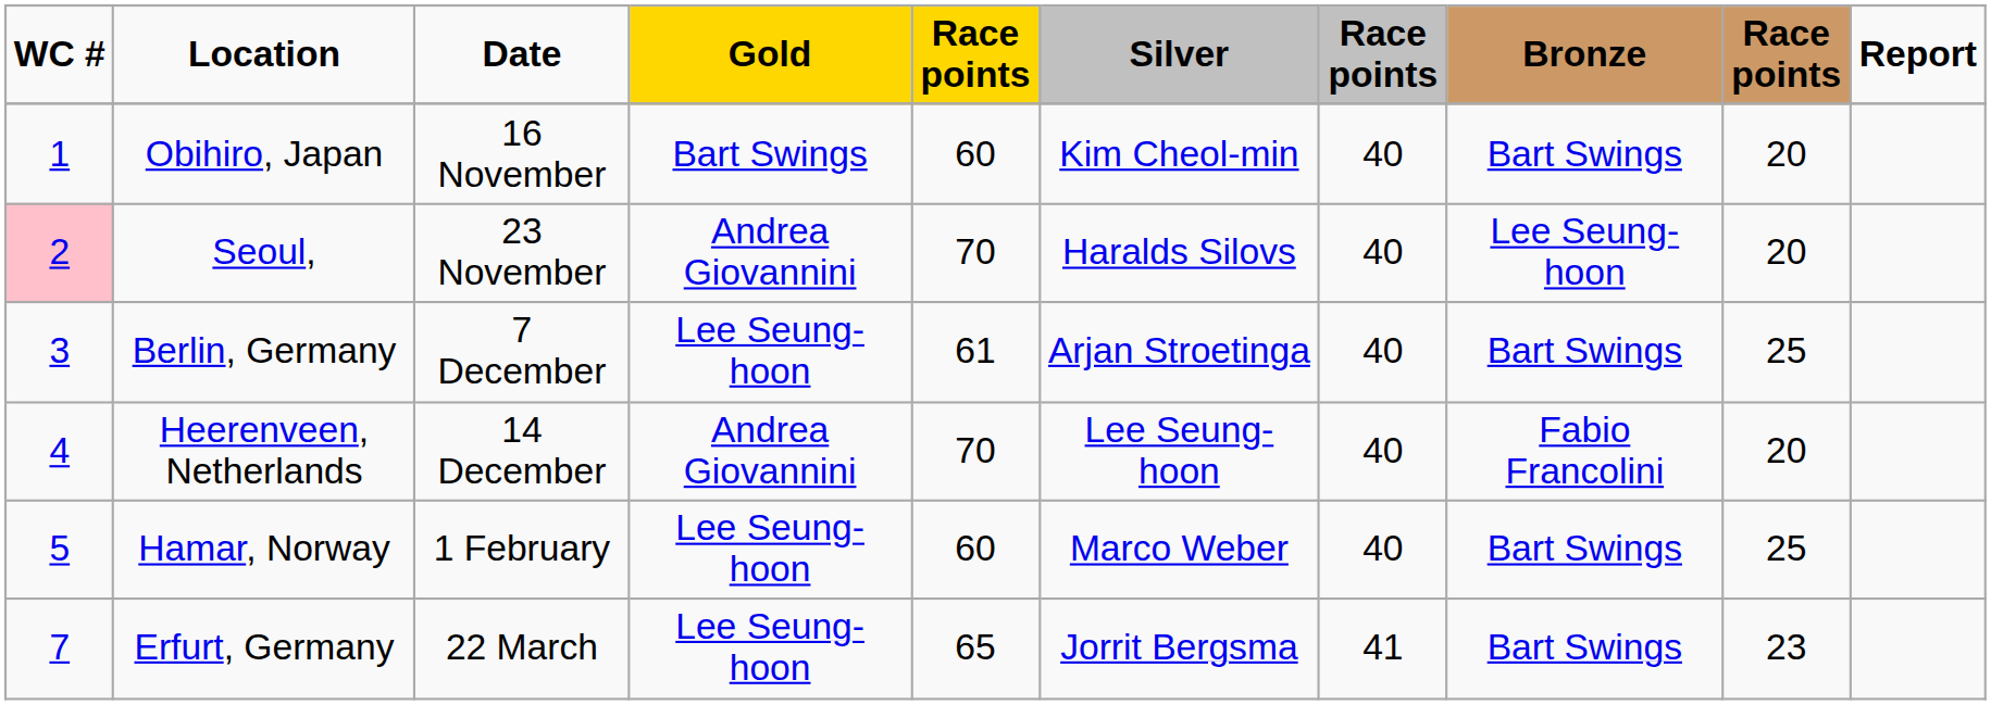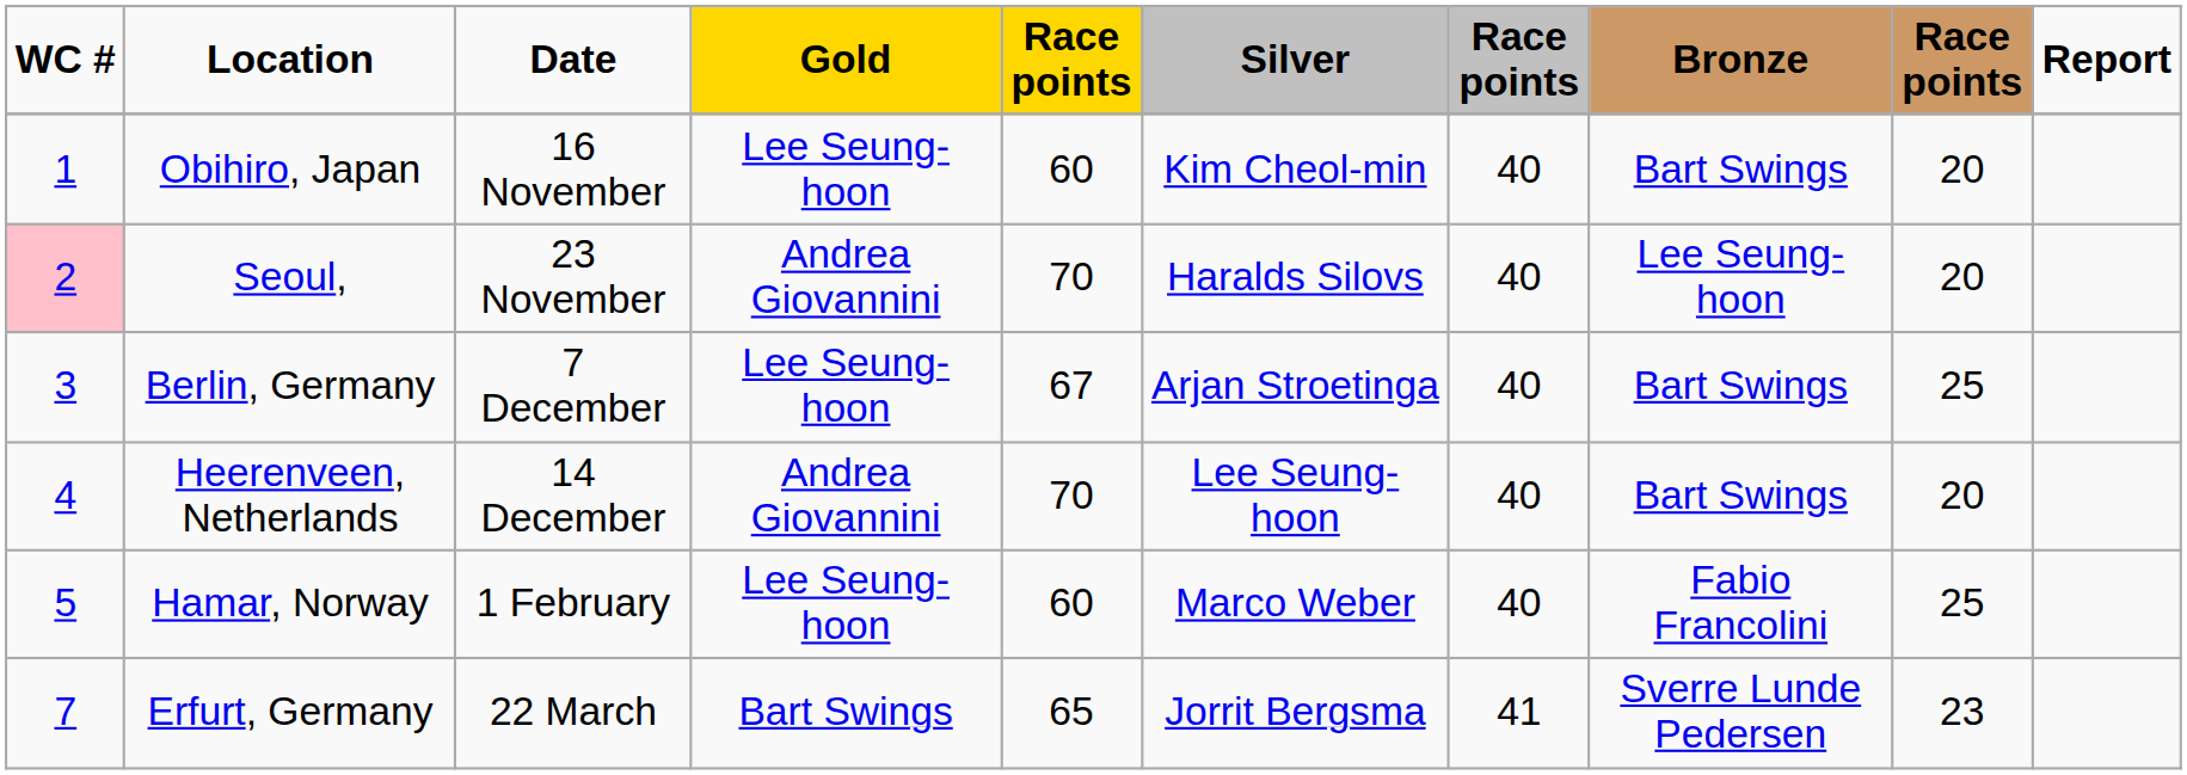Obihiro, Japan | Gold: Bart Swings -> Lee Seung-hoon
Berlin, Germany | column 5: 61 -> 67
Heerenveen, Netherlands | Bronze: Fabio Francolini -> Bart Swings
Hamar, Norway | Bronze: Bart Swings -> Fabio Francolini
Erfurt, Germany | Gold: Lee Seung-hoon -> Bart Swings
Erfurt, Germany | Bronze: Bart Swings -> Sverre Lunde Pedersen
